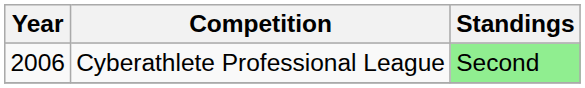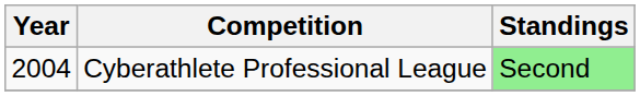Cyberathlete Professional League | Year: 2006 -> 2004
